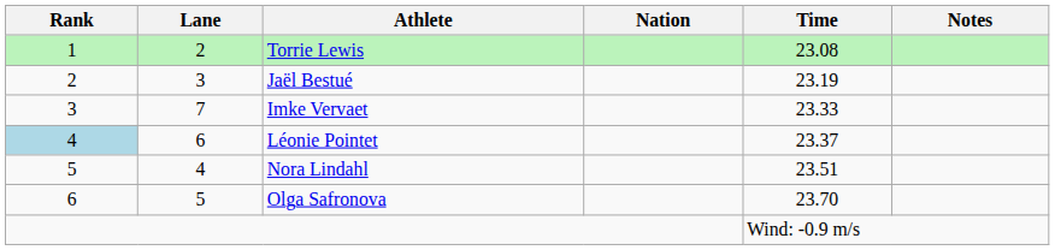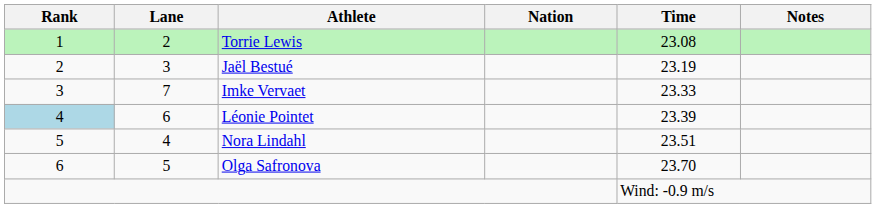Léonie Pointet | Time: 23.37 -> 23.39
